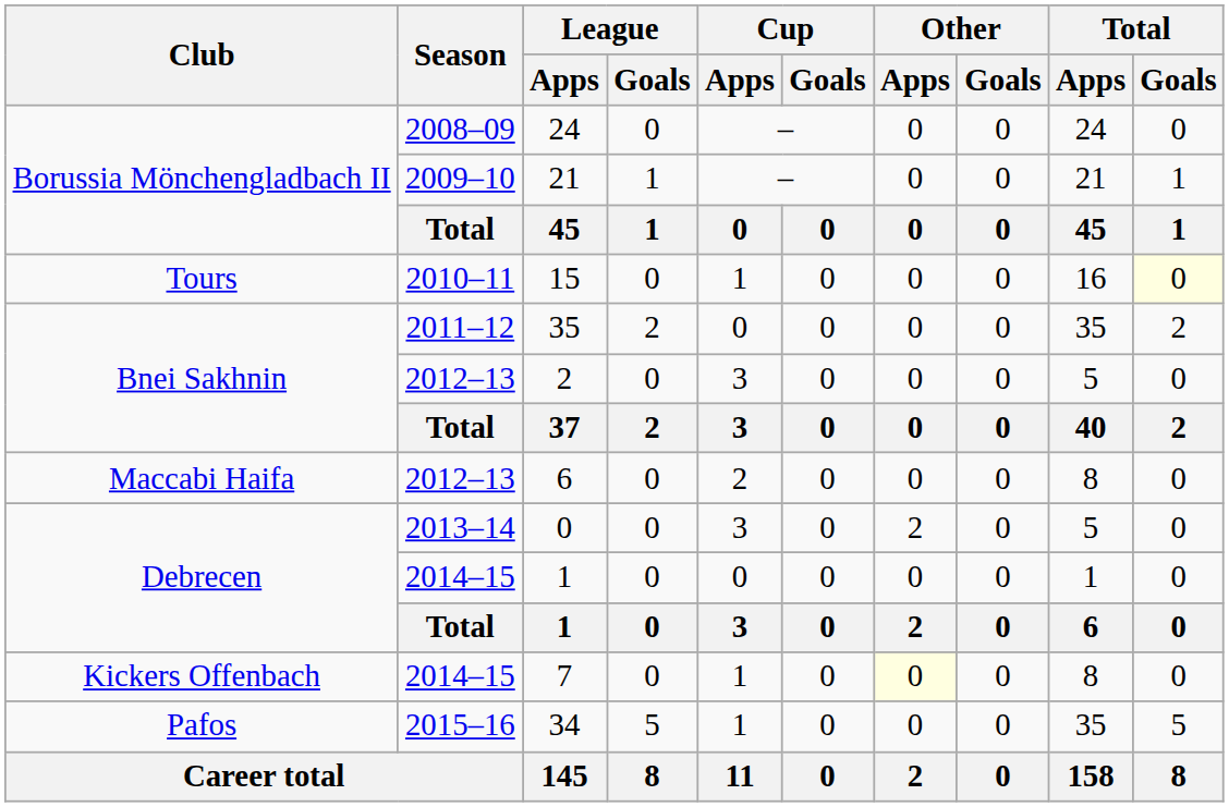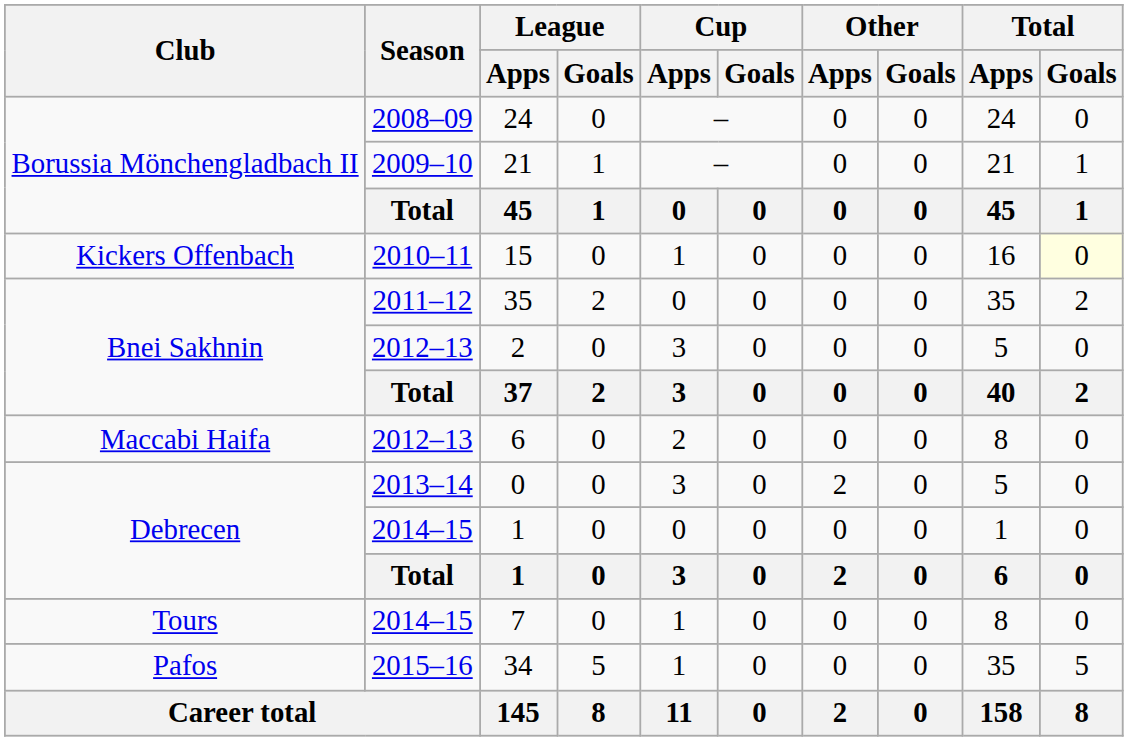15 | Club: Tours -> Kickers Offenbach
7 | Club: Kickers Offenbach -> Tours
7 | Other / Apps: lightyellow background -> no background
